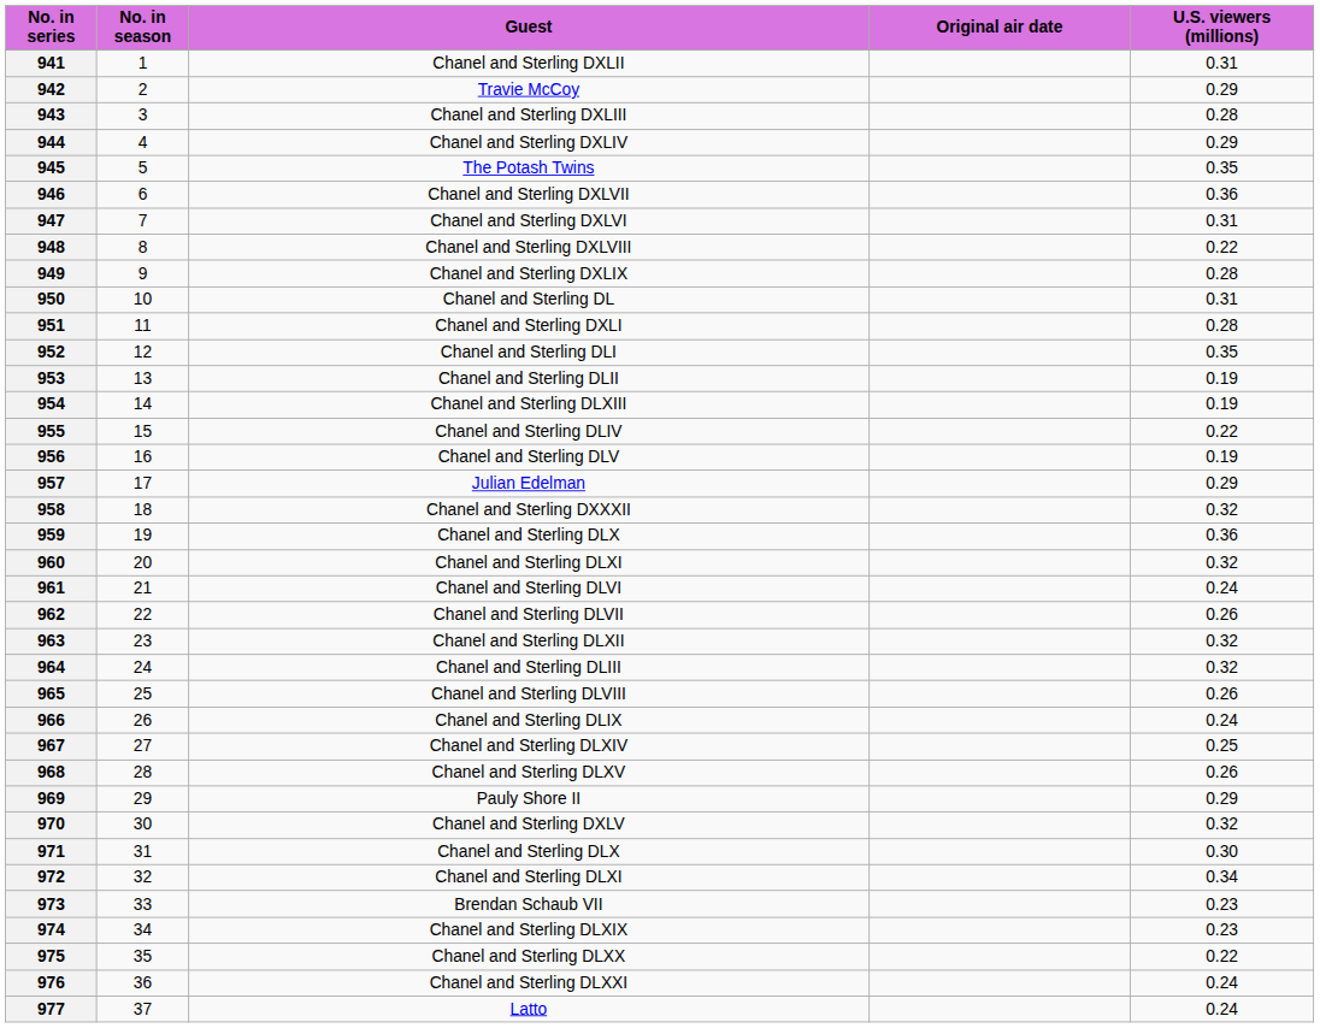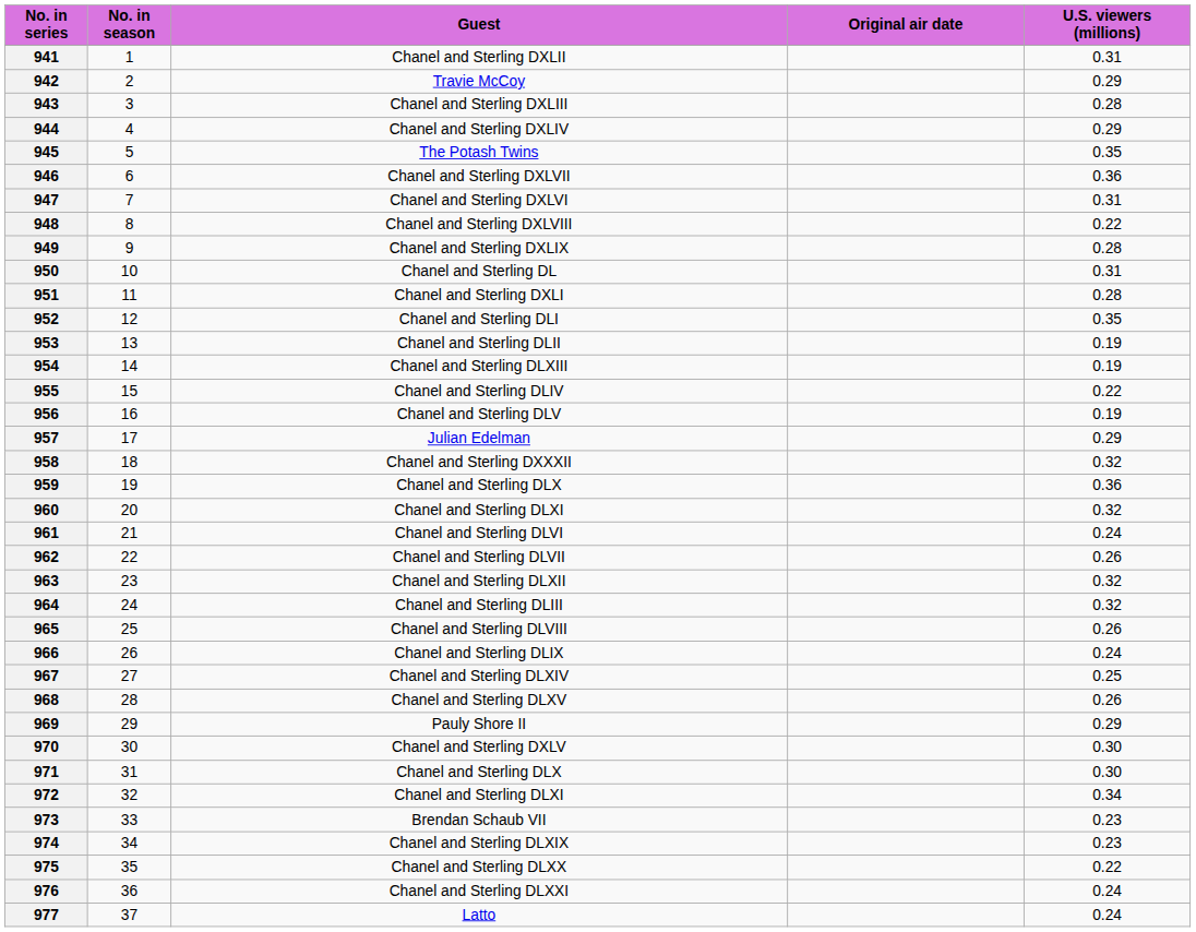970 | U.S. viewers (millions): 0.32 -> 0.30
